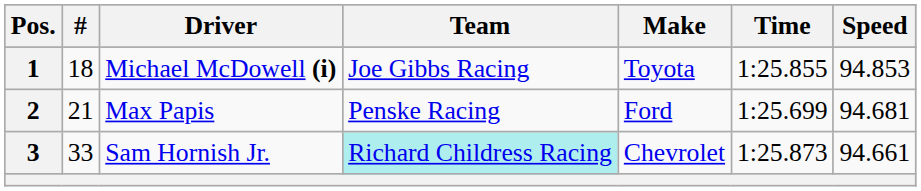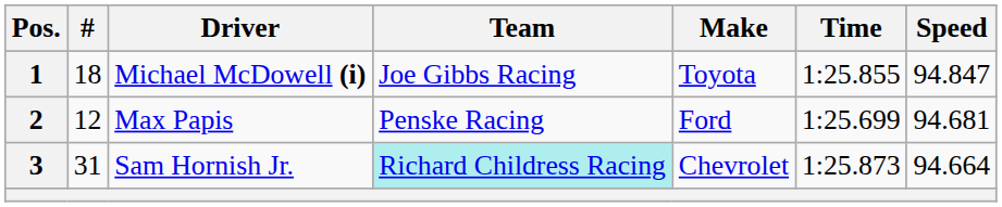1 | Speed: 94.853 -> 94.847
2 | #: 21 -> 12
3 | #: 33 -> 31
3 | Speed: 94.661 -> 94.664
